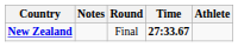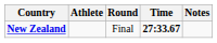columns swapped: Athlete <-> Notes
